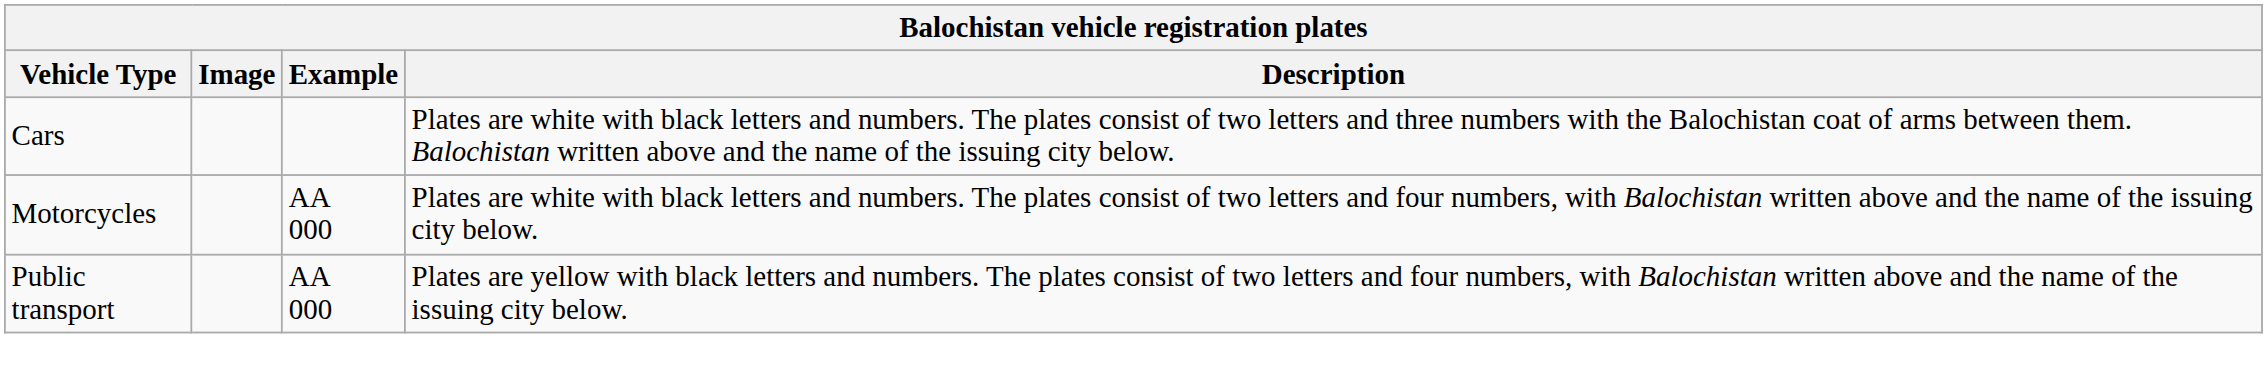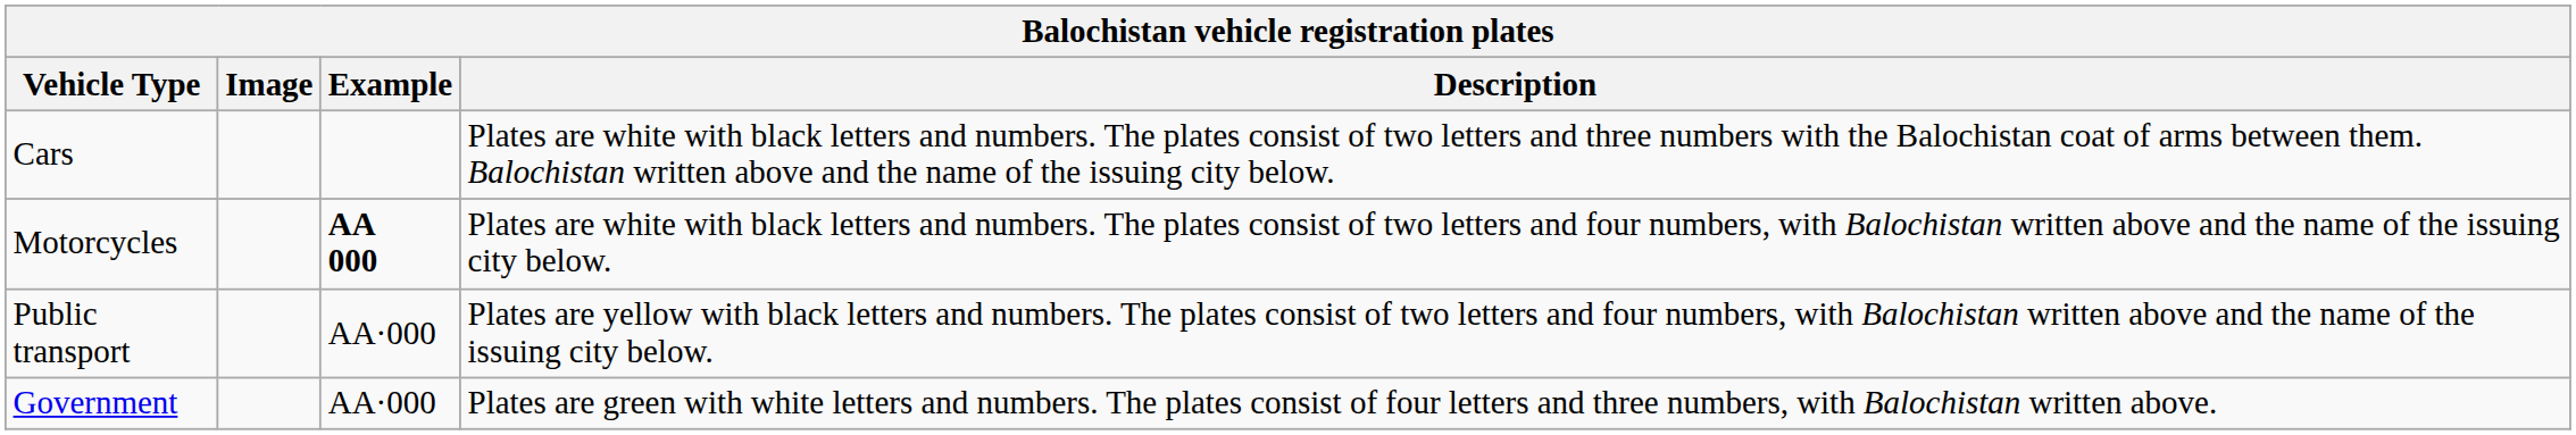Motorcycles | Example: normal -> bold
Public transport | Example: AA 000 -> AA·000
+ row: Government | AA·000 | Plates are green with white letters and numbers. The plates consist of four letters and three numbers, with Balochistan written above.
